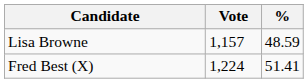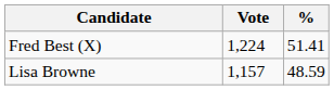rows swapped: Fred Best (X) <-> Lisa Browne
